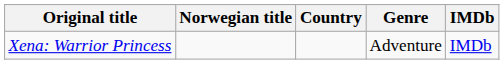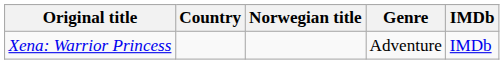columns swapped: Country <-> Norwegian title
